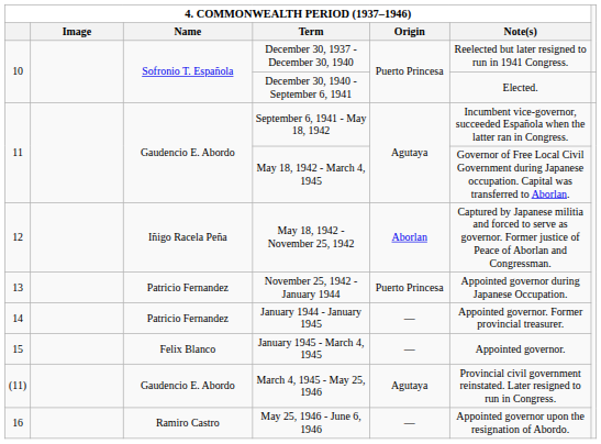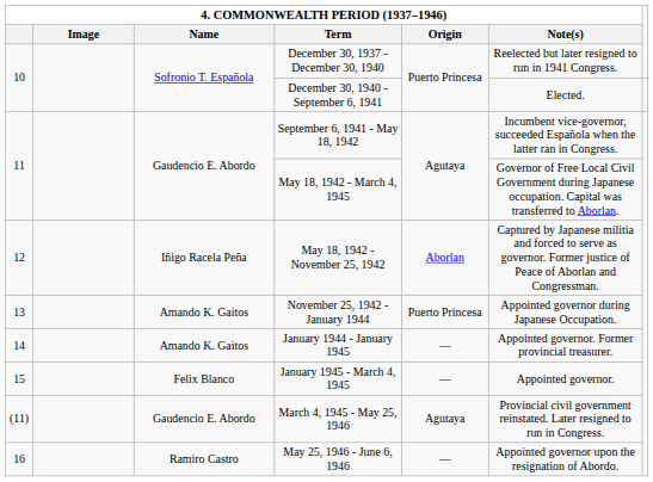November 25, 1942 - January 1944 | 4. COMMONWEALTH PERIOD (1937–1946) / Name: Patricio Fernandez -> Amando K. Gaitos
January 1944 - January 1945 | 4. COMMONWEALTH PERIOD (1937–1946) / Name: Patricio Fernandez -> Amando K. Gaitos
